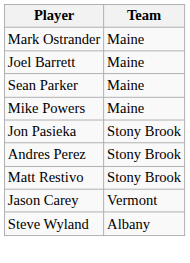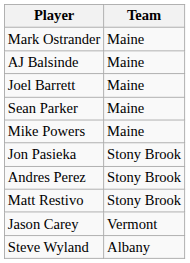+ row: AJ Balsinde | Maine
